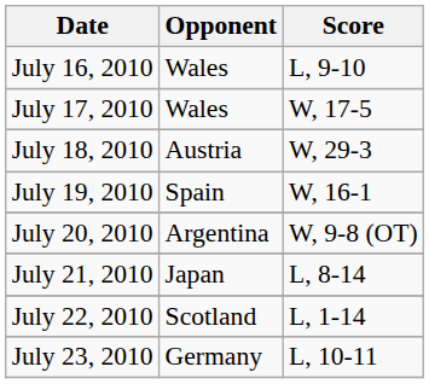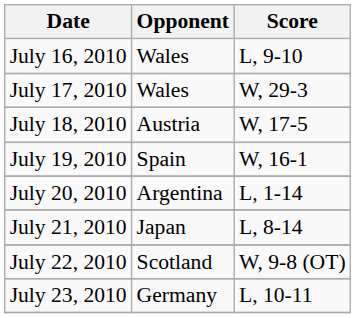July 17, 2010 | Score: W, 17-5 -> W, 29-3
July 18, 2010 | Score: W, 29-3 -> W, 17-5
July 20, 2010 | Score: W, 9-8 (OT) -> L, 1-14
July 22, 2010 | Score: L, 1-14 -> W, 9-8 (OT)
